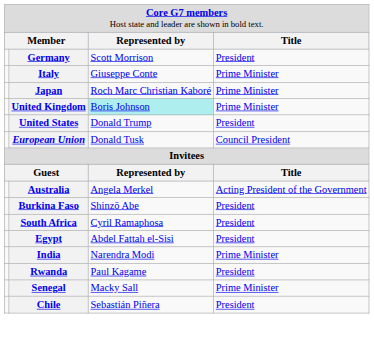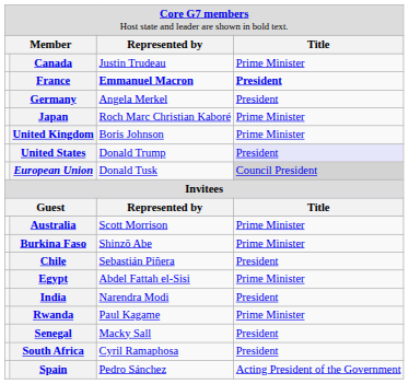+ row: Canada | Justin Trudeau | Prime Minister
+ row: France | Emmanuel Macron | President
Germany | column 3: Scott Morrison -> Angela Merkel
- row: Italy | Giuseppe Conte | Prime Minister
United Kingdom | column 3: paleturquoise background -> no background
United States | column 4: no background -> lavender background
European Union | column 4: no background -> lightgrey background
Australia | column 3: Angela Merkel -> Scott Morrison
Australia | column 4: Acting President of the Government -> Prime Minister
Burkina Faso | column 4: President -> Prime Minister
rows swapped: Chile <-> South Africa
Egypt | column 4: President -> Prime Minister
India | column 4: Prime Minister -> President
Rwanda | column 4: President -> Prime Minister
Senegal | column 4: Prime Minister -> President
+ row: Spain | Pedro Sánchez | Acting President of the Government
